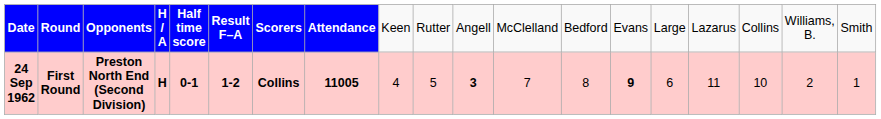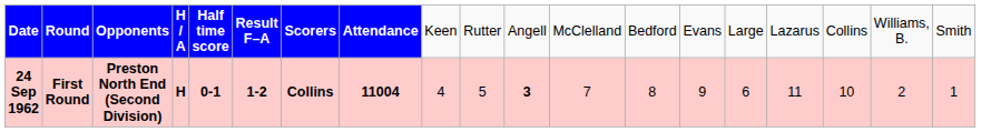24 Sep 1962 | column 8: 11005 -> 11004
24 Sep 1962 | column 14: bold -> normal
